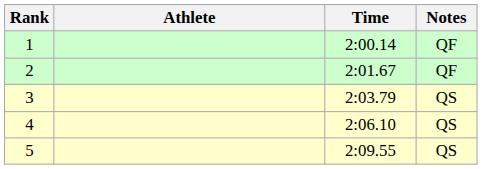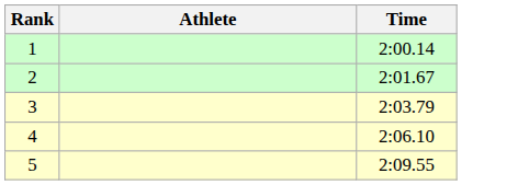- column: Notes | QF | QF | QS | QS | QS
